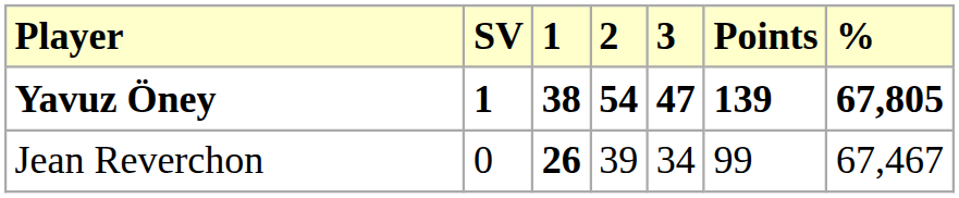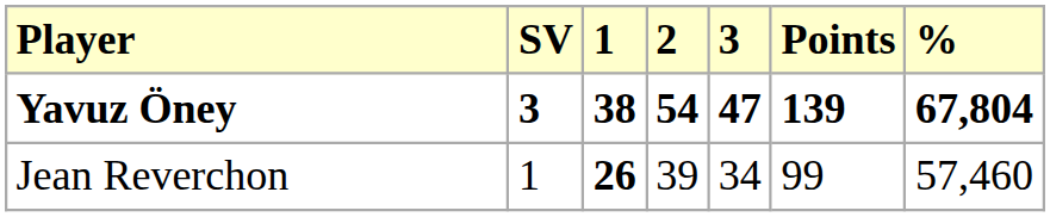Yavuz Öney | SV: 1 -> 3
Yavuz Öney | %: 67,805 -> 67,804
Jean Reverchon | SV: 0 -> 1
Jean Reverchon | %: 67,467 -> 57,460
